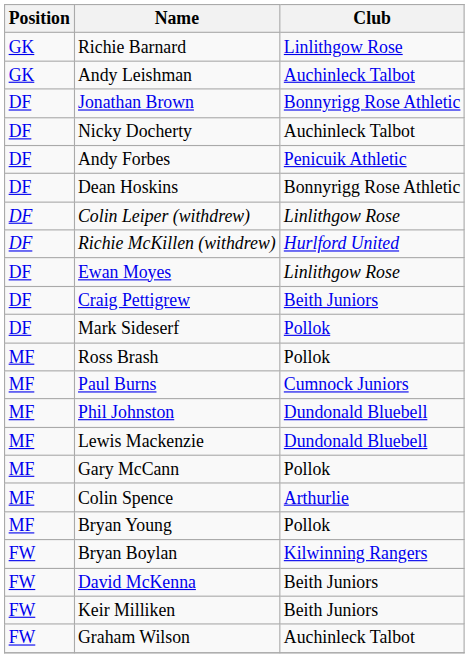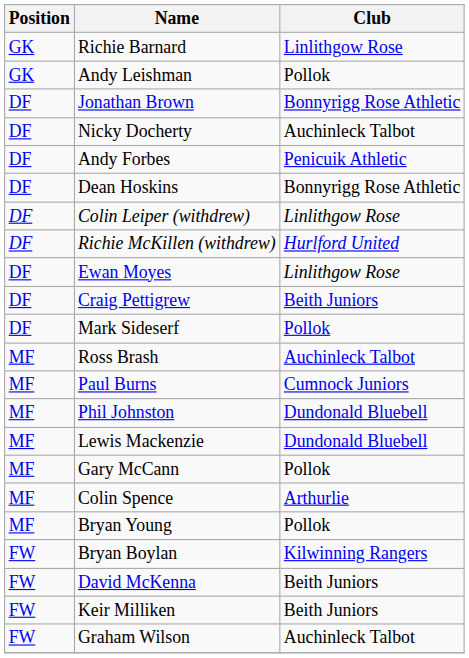Andy Leishman | Club: Auchinleck Talbot -> Pollok
Ross Brash | Club: Pollok -> Auchinleck Talbot
